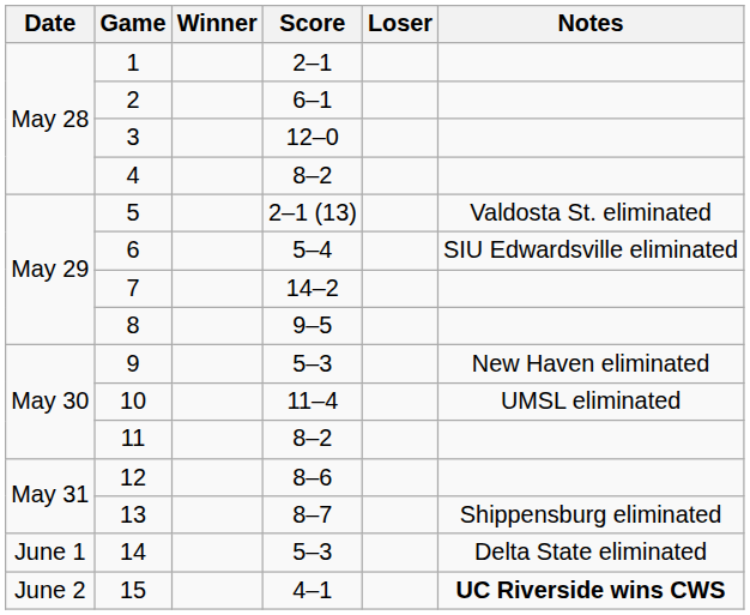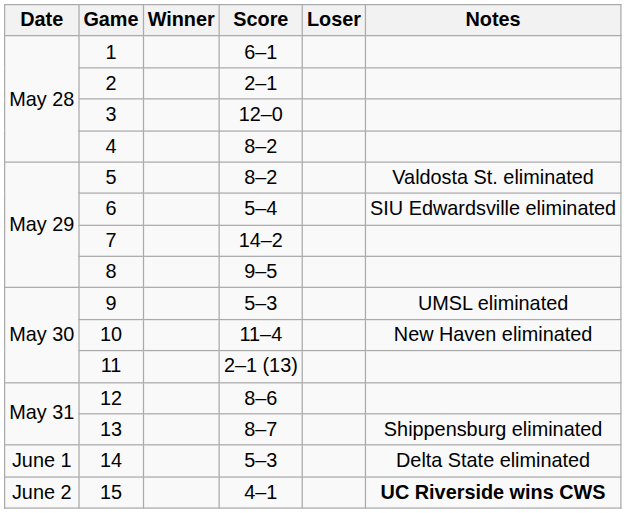1 | Score: 2–1 -> 6–1
2 | Score: 6–1 -> 2–1
5 | Score: 2–1 (13) -> 8–2
9 | Notes: New Haven eliminated -> UMSL eliminated
10 | Notes: UMSL eliminated -> New Haven eliminated
11 | Score: 8–2 -> 2–1 (13)
